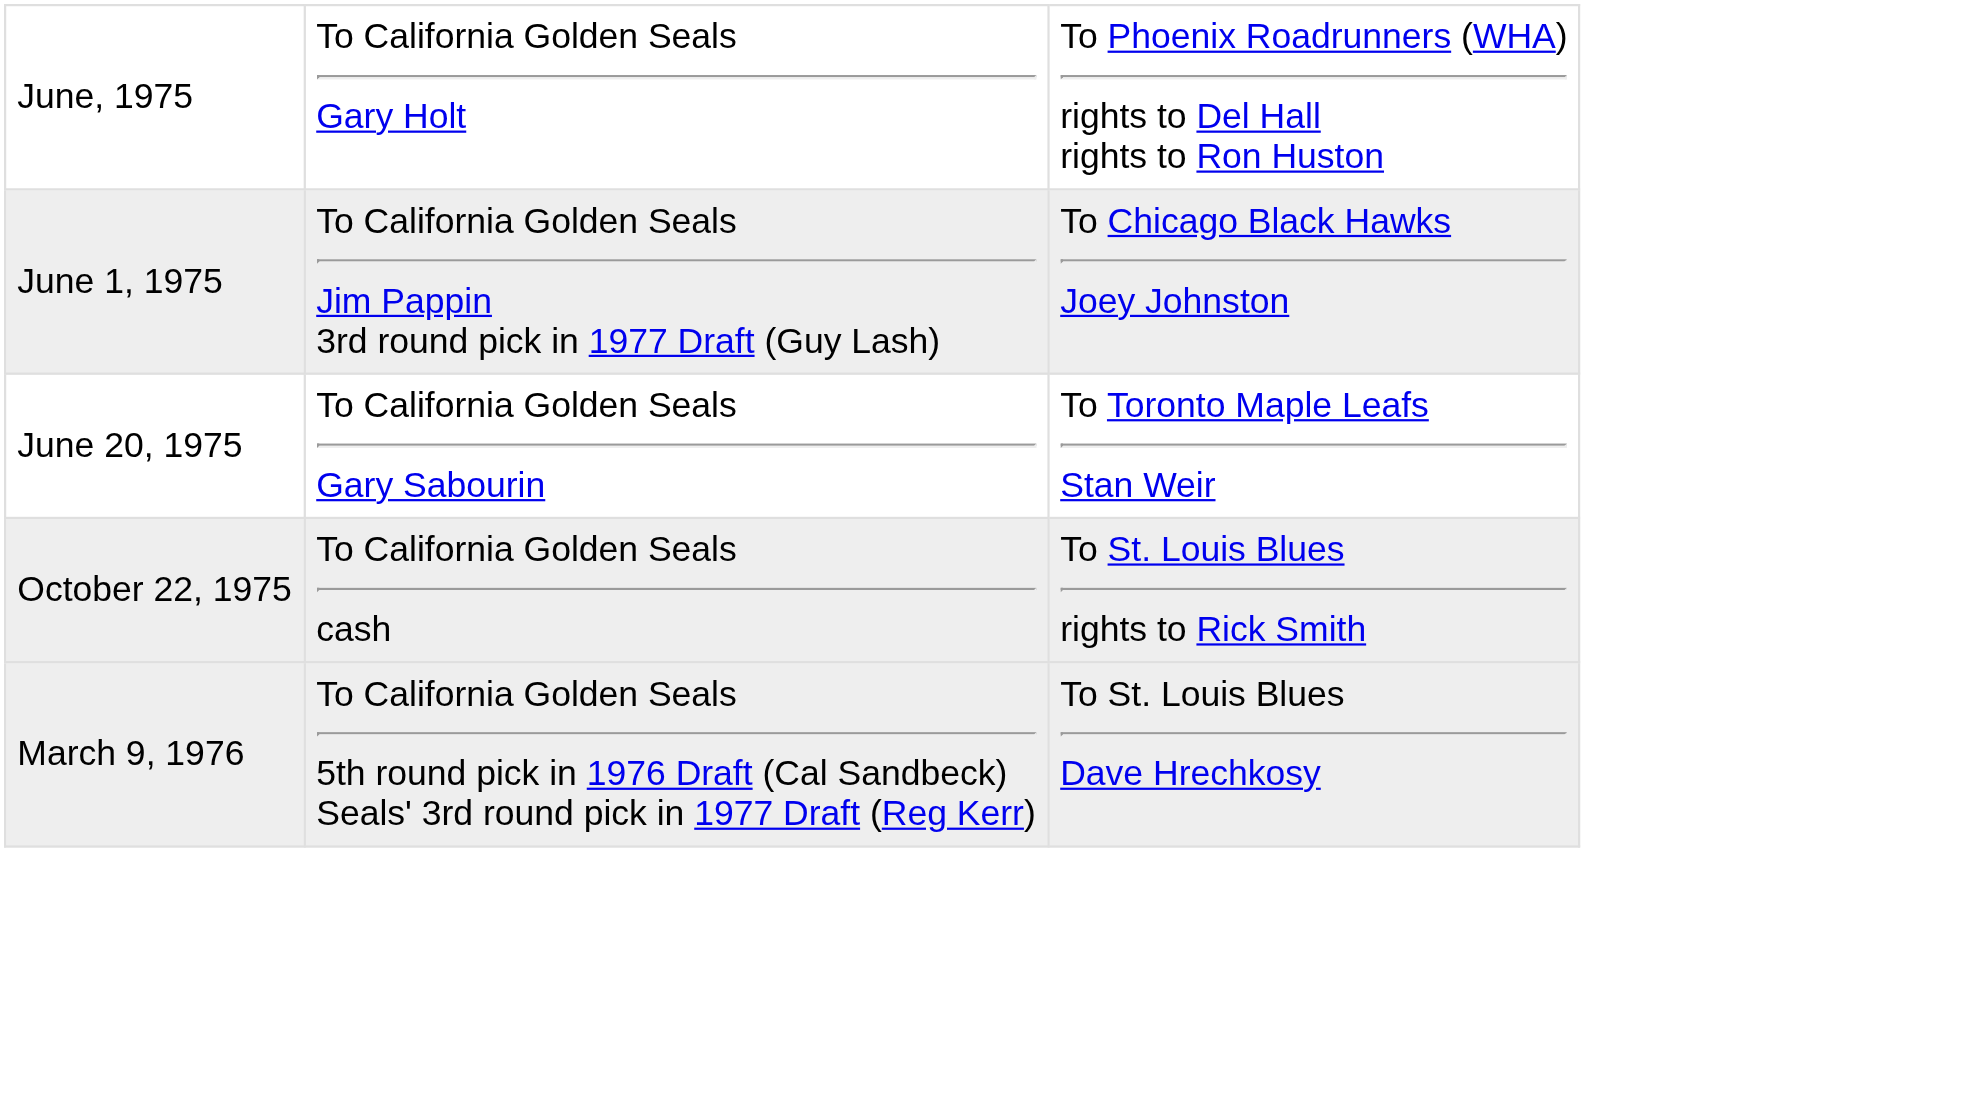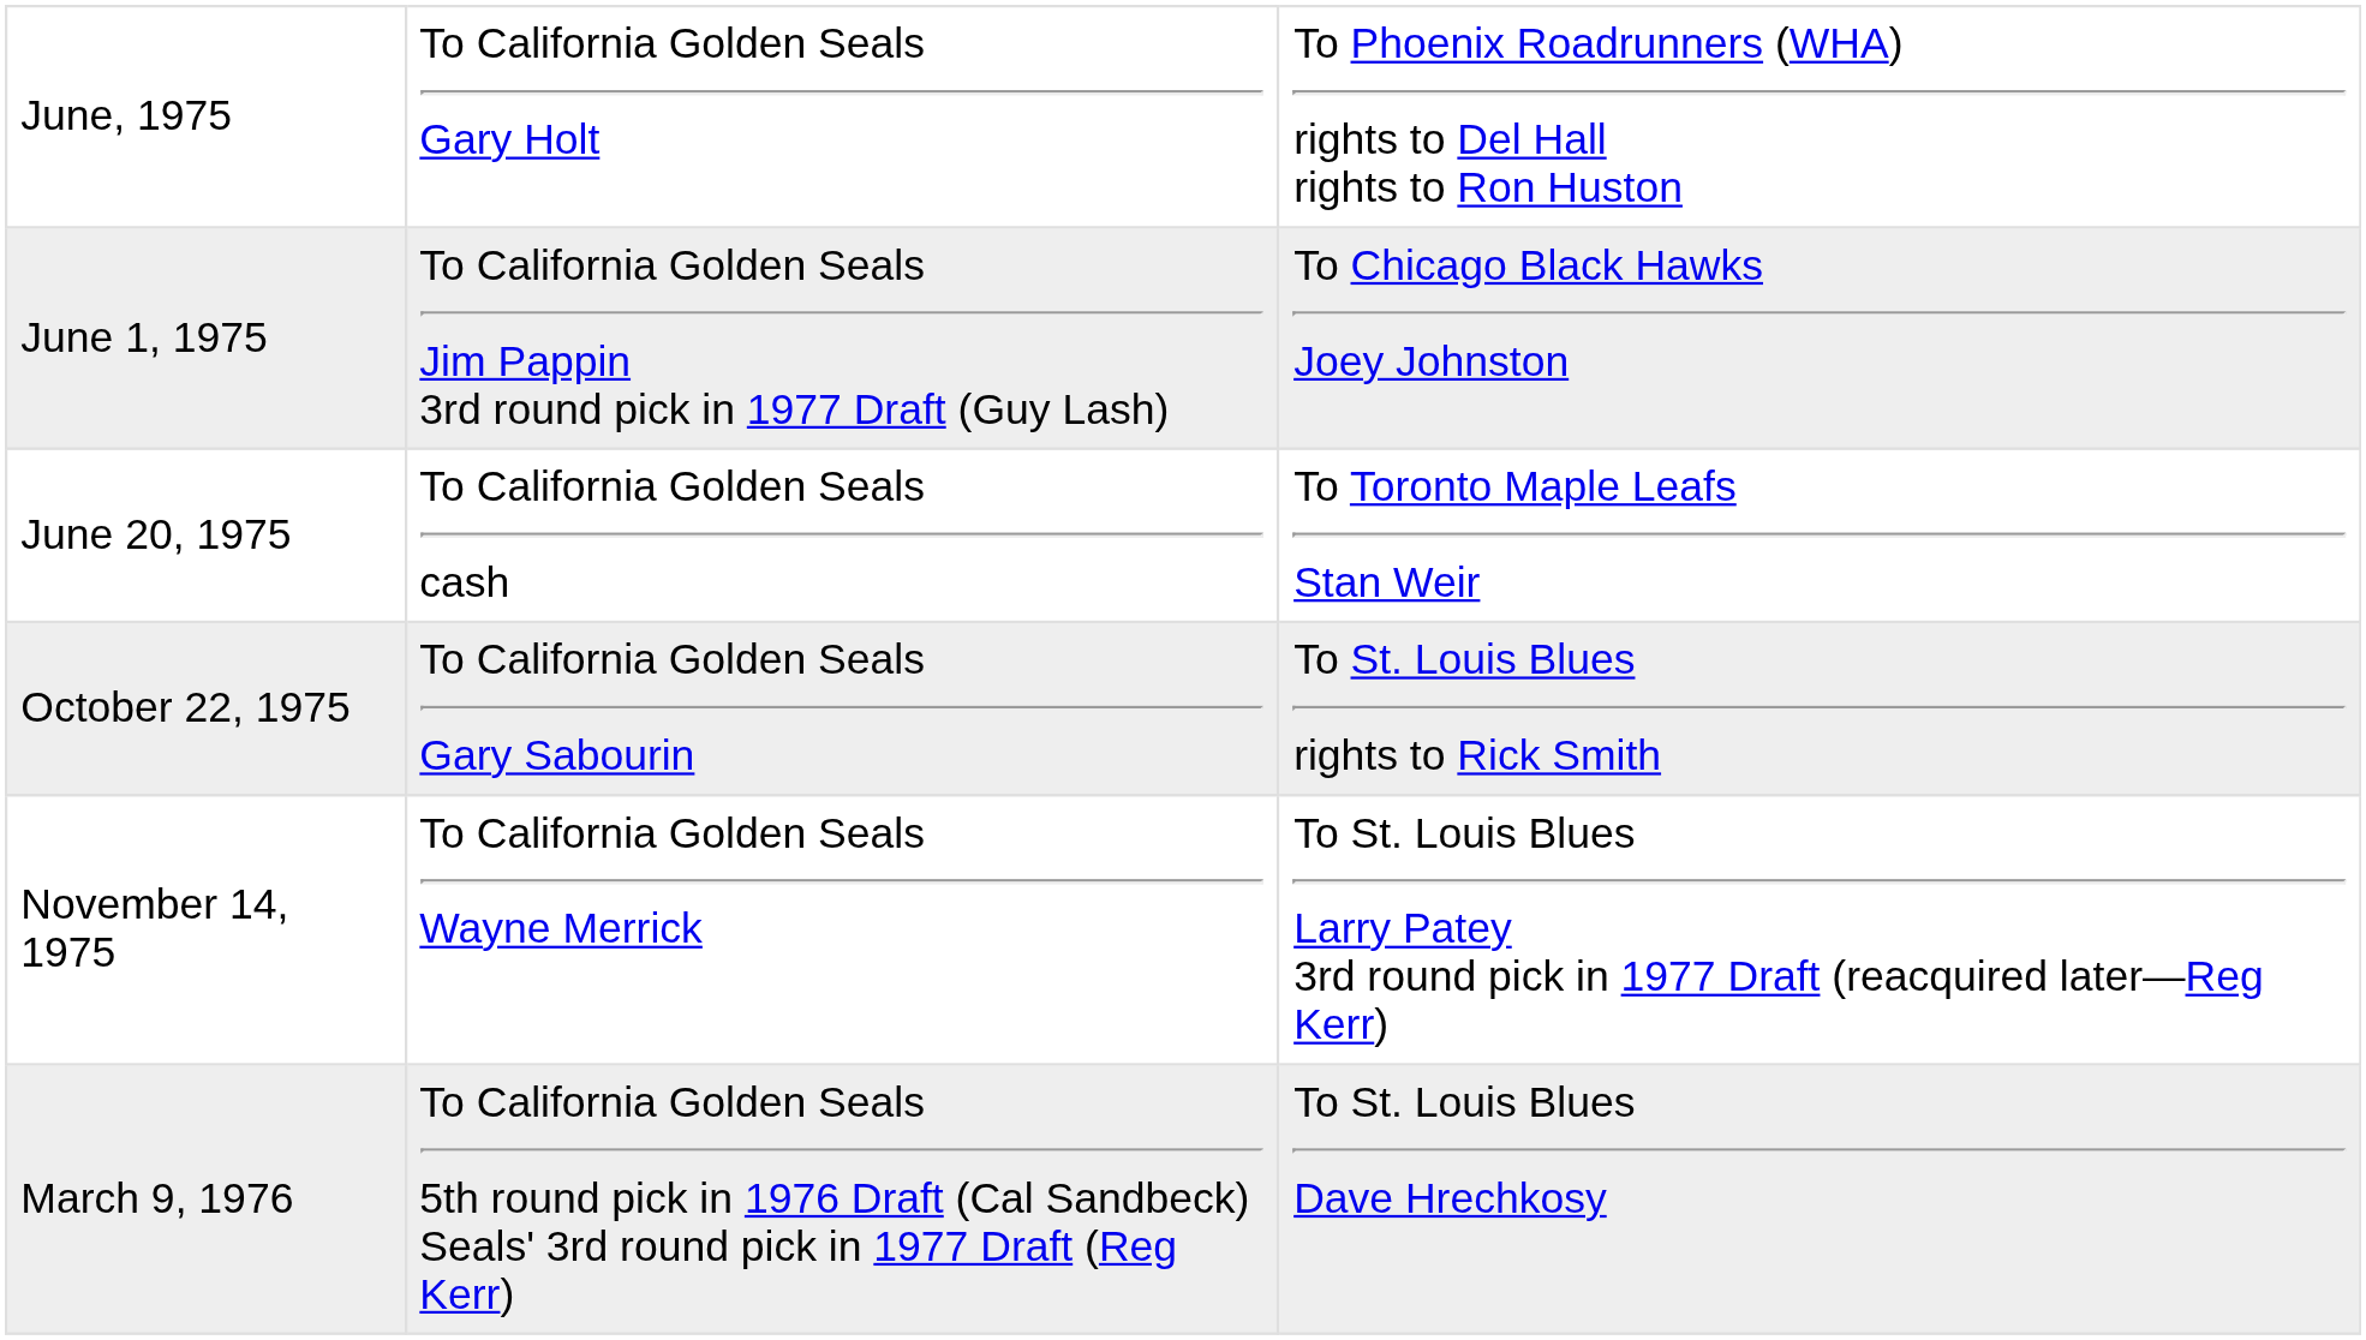June 20, 1975 | column 2: To California Golden Seals Gary Sabourin -> To California Golden Seals cash
October 22, 1975 | column 2: To California Golden Seals cash -> To California Golden Seals Gary Sabourin
+ row: November 14, 1975 | To California Golden Seals Wayne Merrick | To St. Louis Blues Larry Patey 3rd round pick in 1977 Draft (reacquired later—Reg Kerr)
